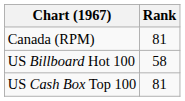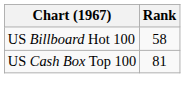- row: Canada (RPM) | 81
